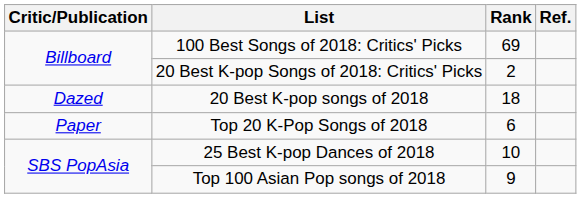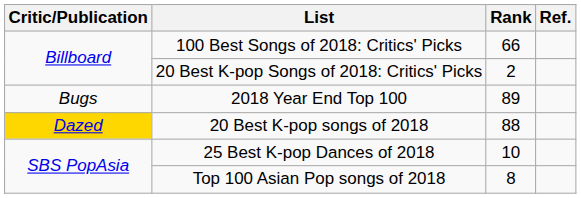100 Best Songs of 2018: Critics' Picks | Rank: 69 -> 66
+ row: Bugs | 2018 Year End Top 100 | 89
20 Best K-pop songs of 2018 | Critic/Publication: no background -> gold background
20 Best K-pop songs of 2018 | Rank: 18 -> 88
- row: Paper | Top 20 K-Pop Songs of 2018 | 6
Top 100 Asian Pop songs of 2018 | Rank: 9 -> 8
